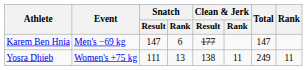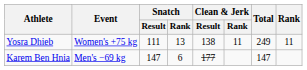rows swapped: Karem Ben Hnia <-> Yosra Dhieb
